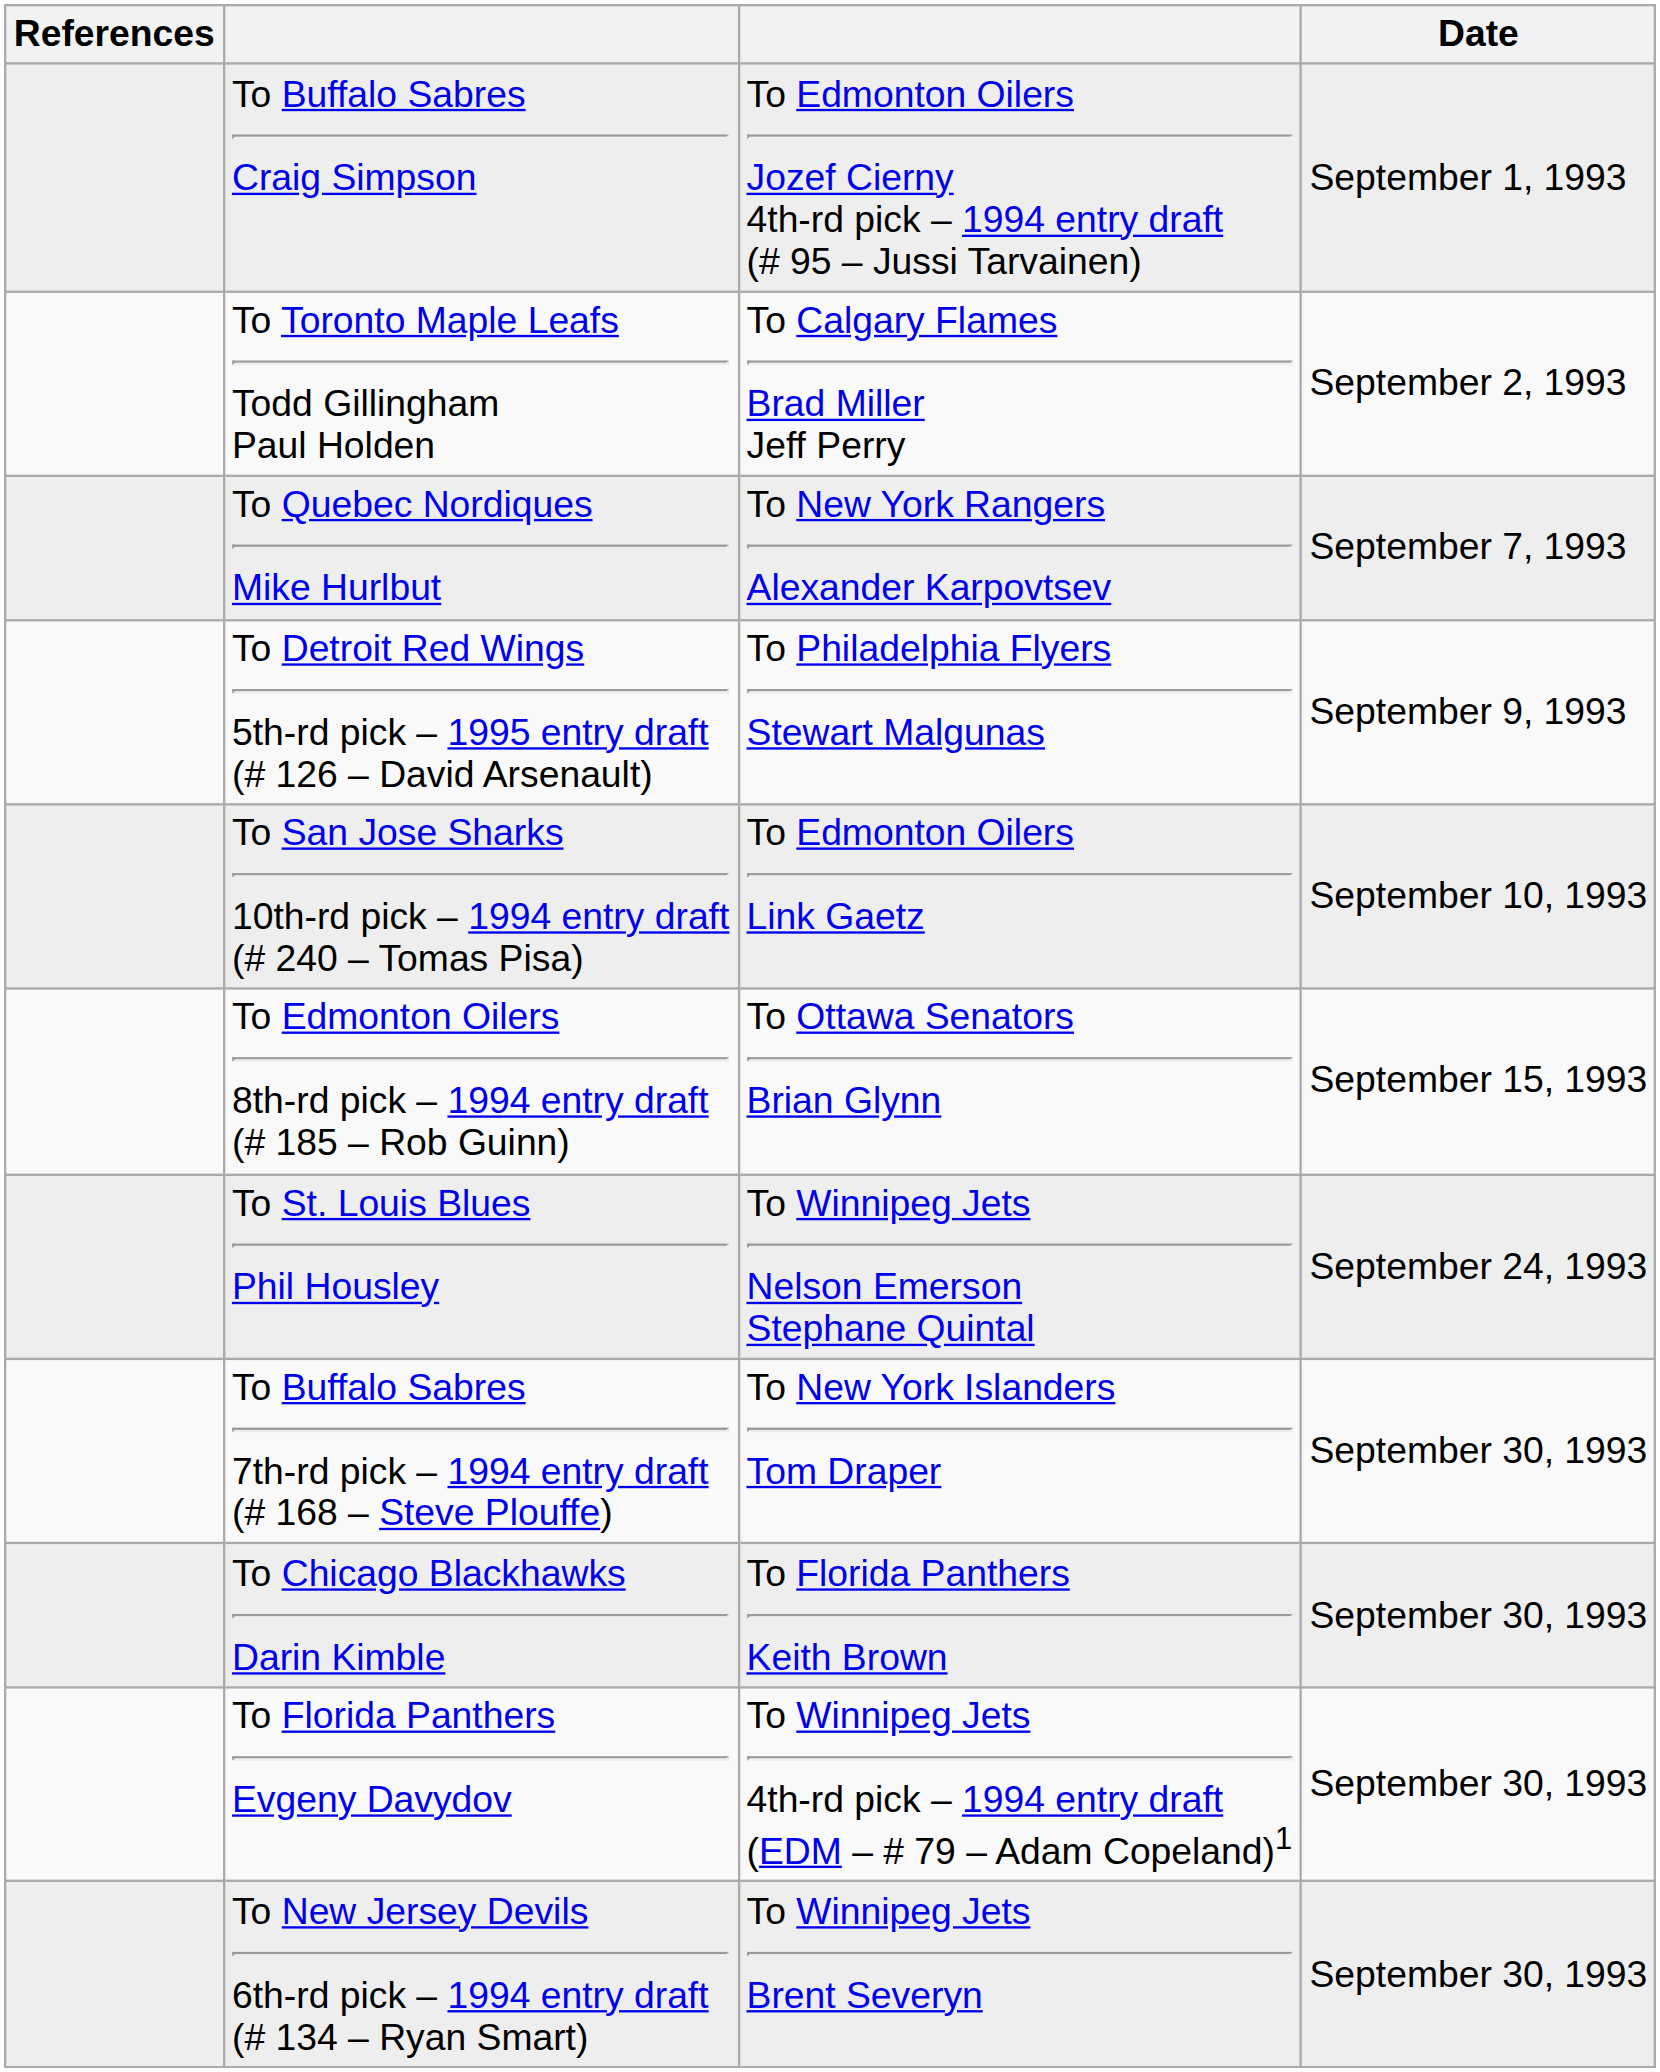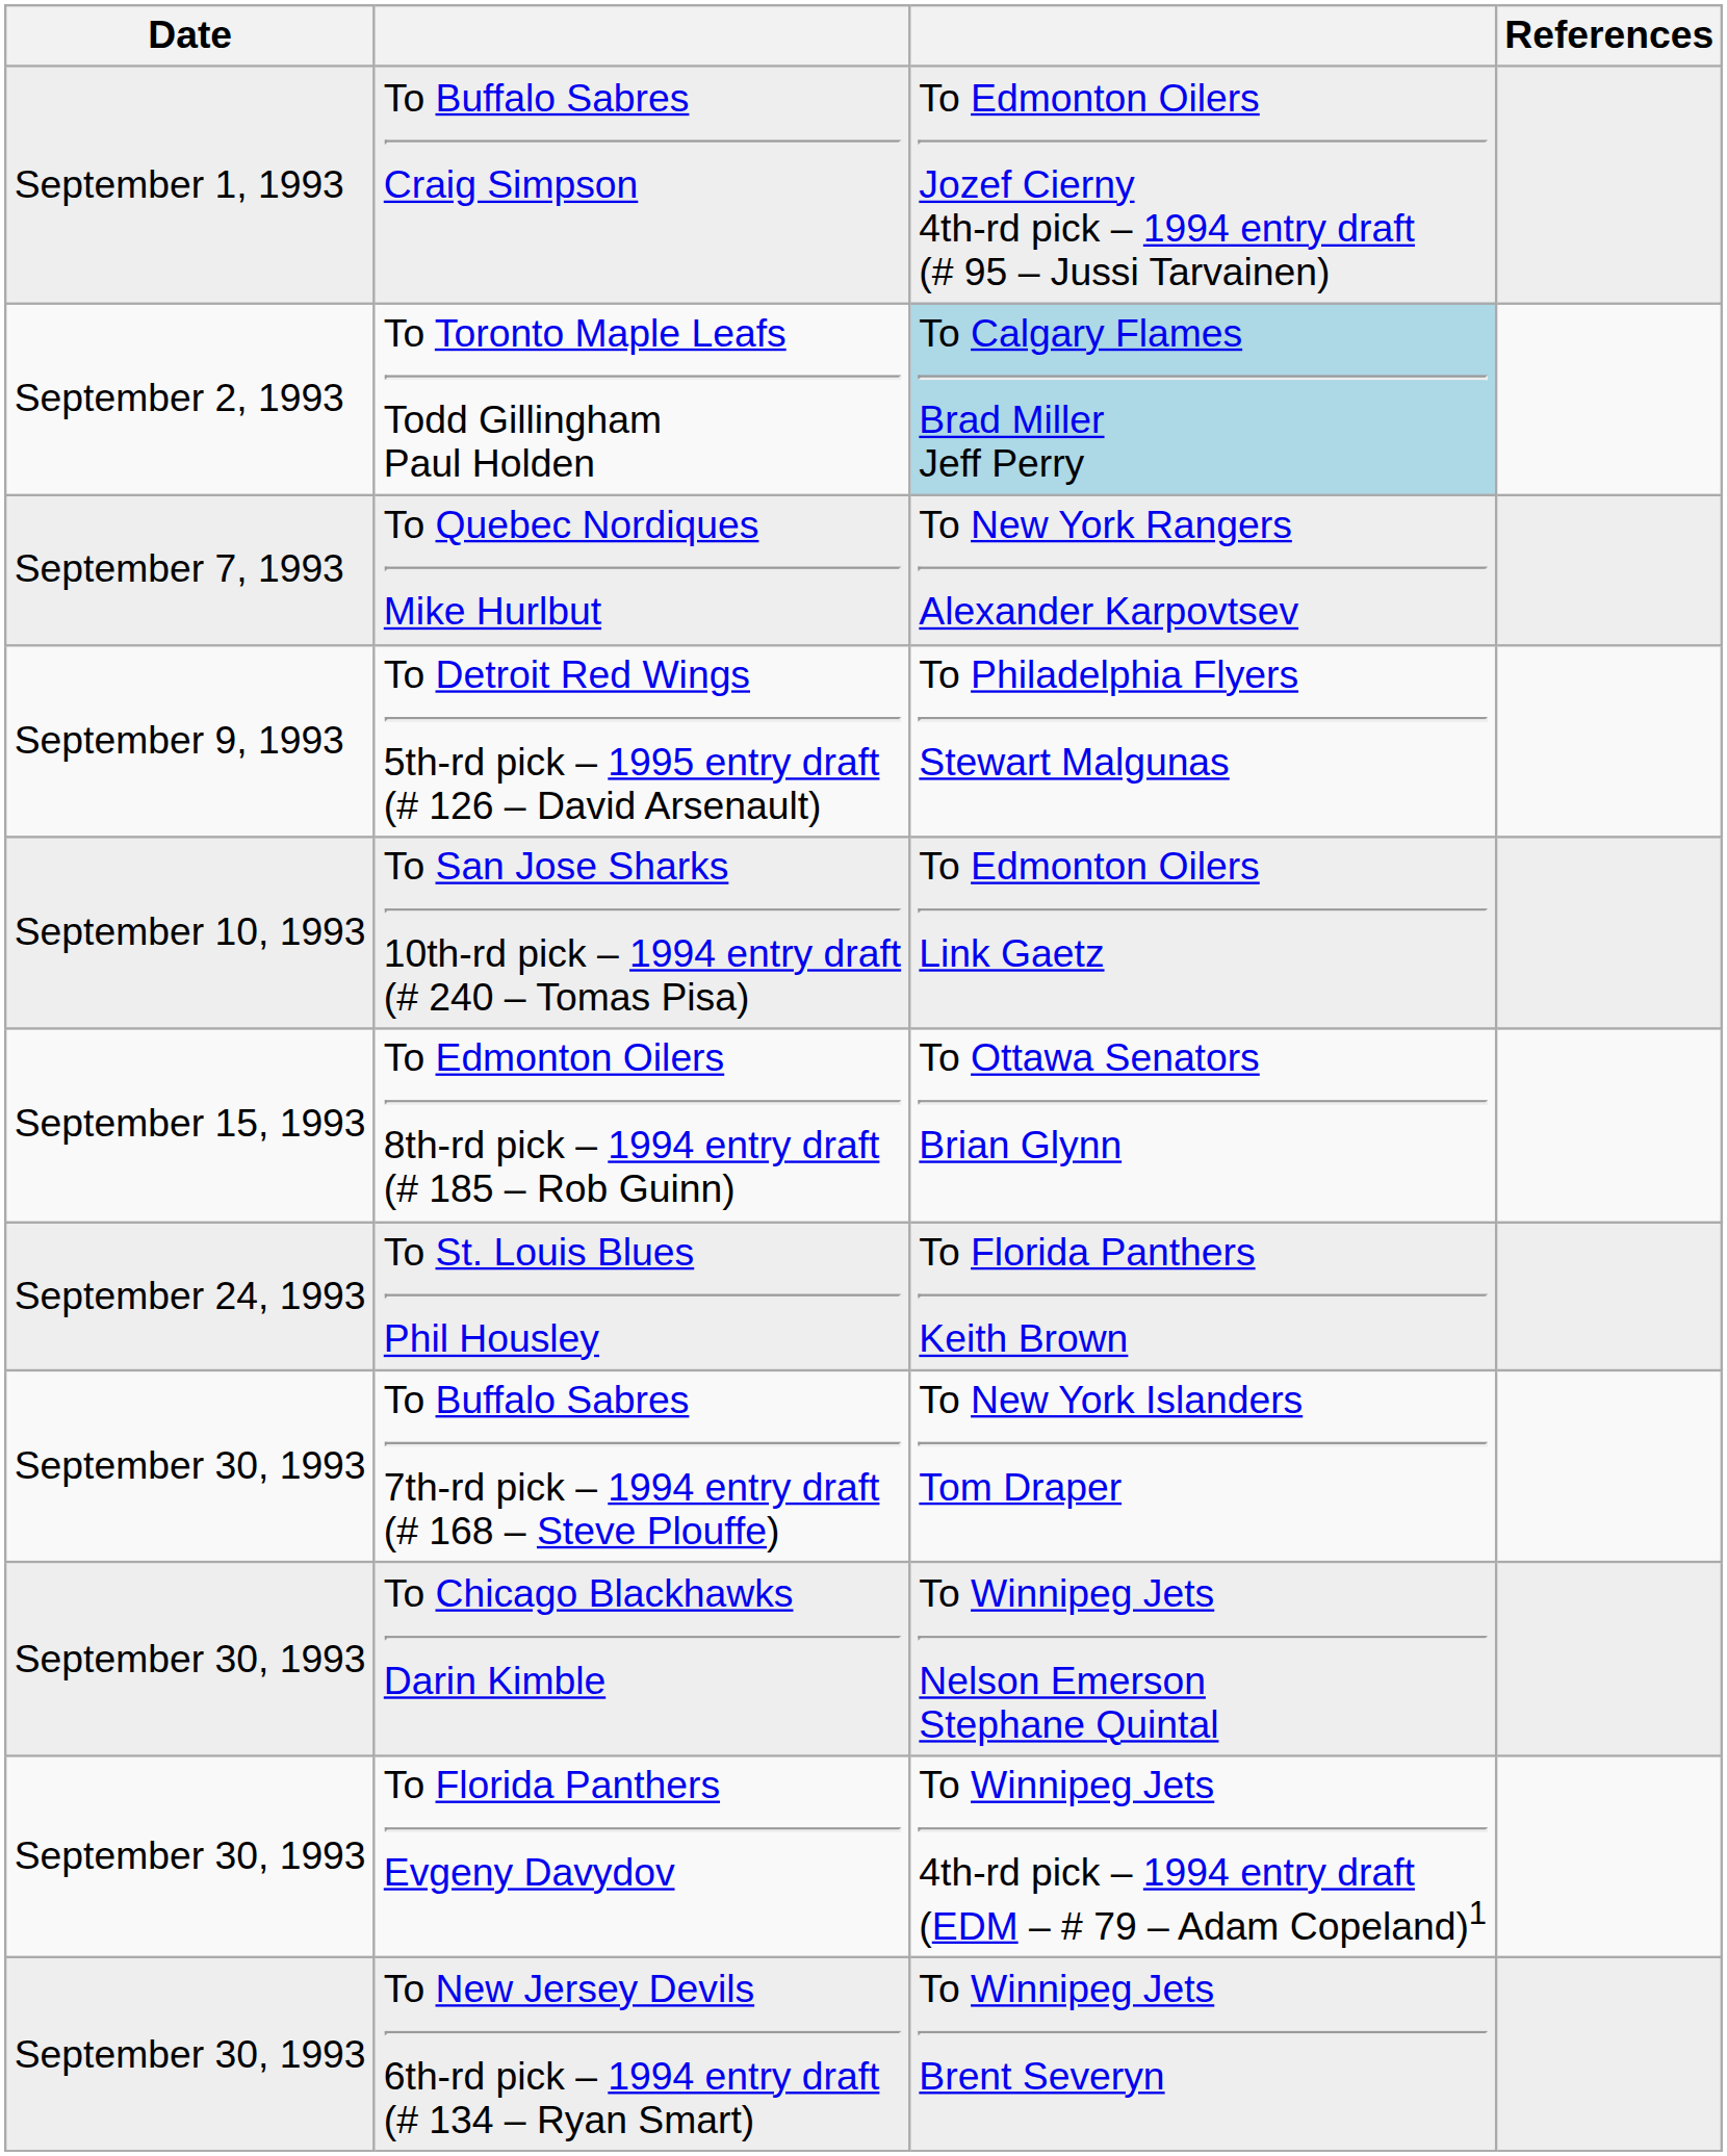columns swapped: Date <-> References
To Toronto Maple Leafs Todd Gillingham Paul Holden | column 3: no background -> lightblue background
To St. Louis Blues Phil Housley | column 3: To Winnipeg Jets Nelson Emerson Stephane Quintal -> To Florida Panthers Keith Brown
To Chicago Blackhawks Darin Kimble | column 3: To Florida Panthers Keith Brown -> To Winnipeg Jets Nelson Emerson Stephane Quintal
